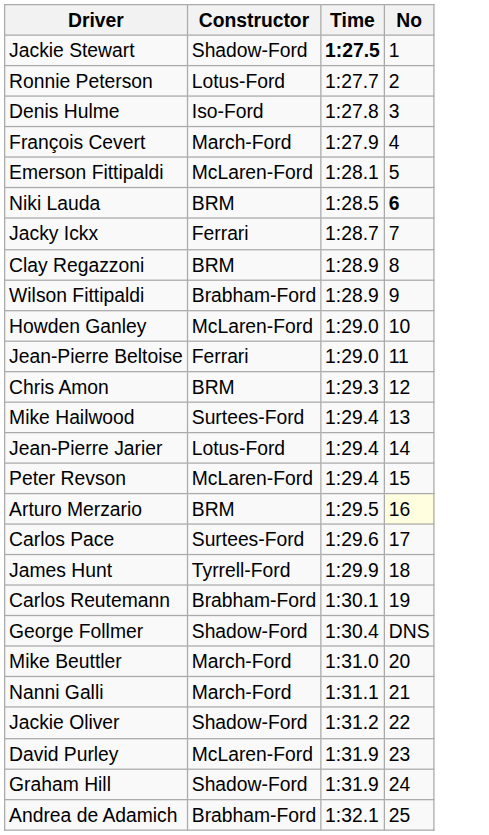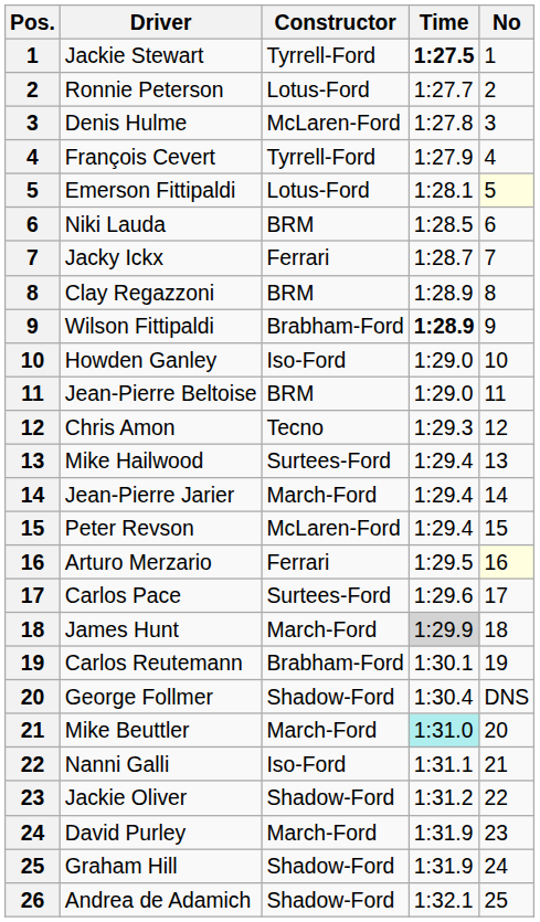+ column: Pos. | 1 | 2 | 3 | 4 | 5 | 6 | 7 | 8 | 9 | 10 | 11 | 12 | 13 | 14 | 15 | 16 | 17 | 18 | 19 | 20 | 21 | 22 | 23 | 24 | 25 | 26
Jackie Stewart | Constructor: Shadow-Ford -> Tyrrell-Ford
Denis Hulme | Constructor: Iso-Ford -> McLaren-Ford
François Cevert | Constructor: March-Ford -> Tyrrell-Ford
Emerson Fittipaldi | Constructor: McLaren-Ford -> Lotus-Ford
Emerson Fittipaldi | No: no background -> lightyellow background
Niki Lauda | No: bold -> normal
Wilson Fittipaldi | Time: normal -> bold
Howden Ganley | Constructor: McLaren-Ford -> Iso-Ford
Jean-Pierre Beltoise | Constructor: Ferrari -> BRM
Chris Amon | Constructor: BRM -> Tecno
Jean-Pierre Jarier | Constructor: Lotus-Ford -> March-Ford
Arturo Merzario | Constructor: BRM -> Ferrari
James Hunt | Constructor: Tyrrell-Ford -> March-Ford
James Hunt | Time: no background -> lightgrey background
Mike Beuttler | Time: no background -> paleturquoise background
Nanni Galli | Constructor: March-Ford -> Iso-Ford
David Purley | Constructor: McLaren-Ford -> March-Ford
Andrea de Adamich | Constructor: Brabham-Ford -> Shadow-Ford
